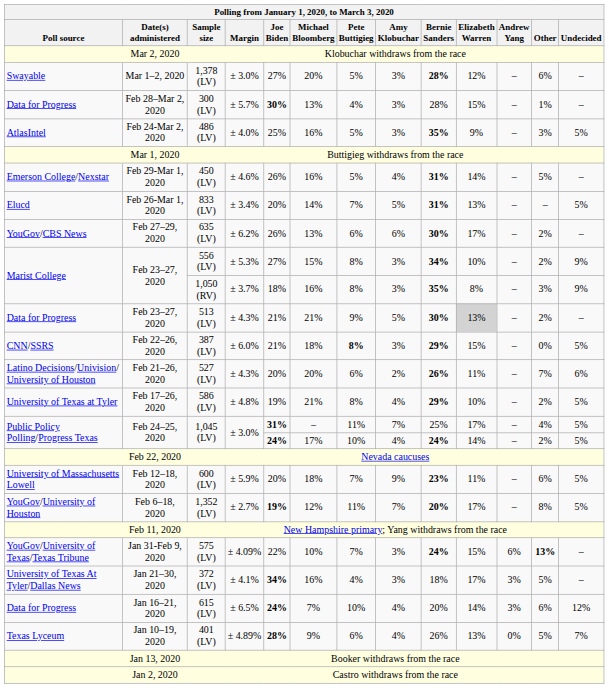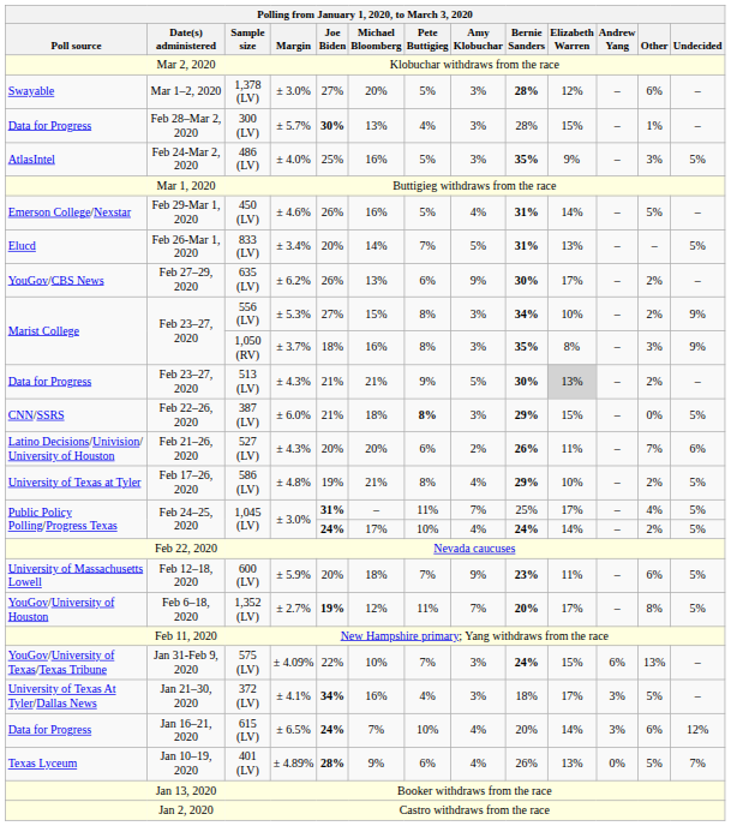635 (LV) | column 8: 6% -> 9%
575 (LV) | Polling from January 1, 2020, to March 3, 2020 / Other: bold -> normal
